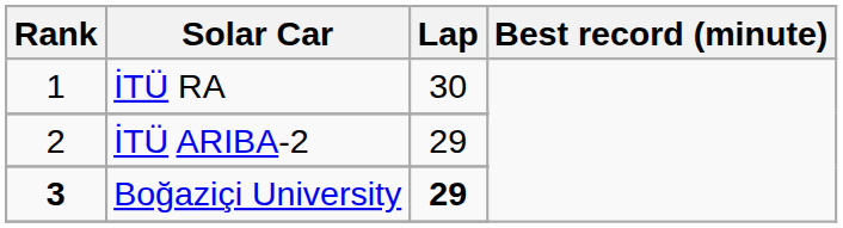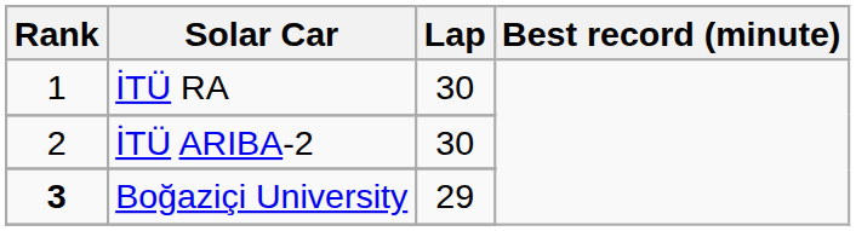İTÜ ARIBA-2 | Lap: 29 -> 30
Boğaziçi University | Lap: bold -> normal
